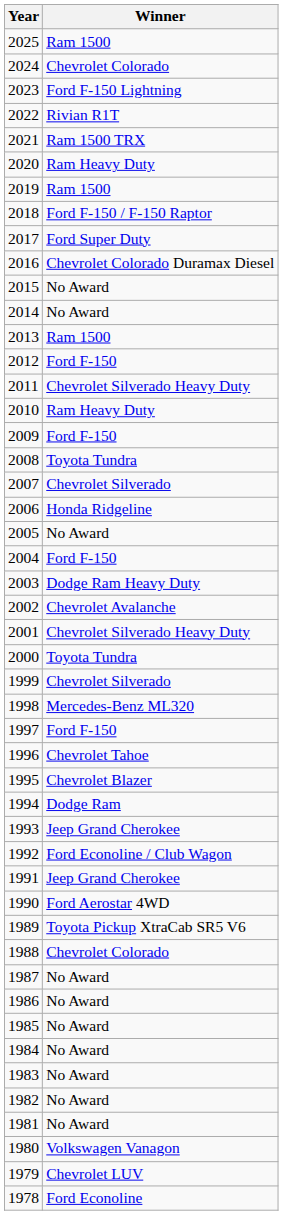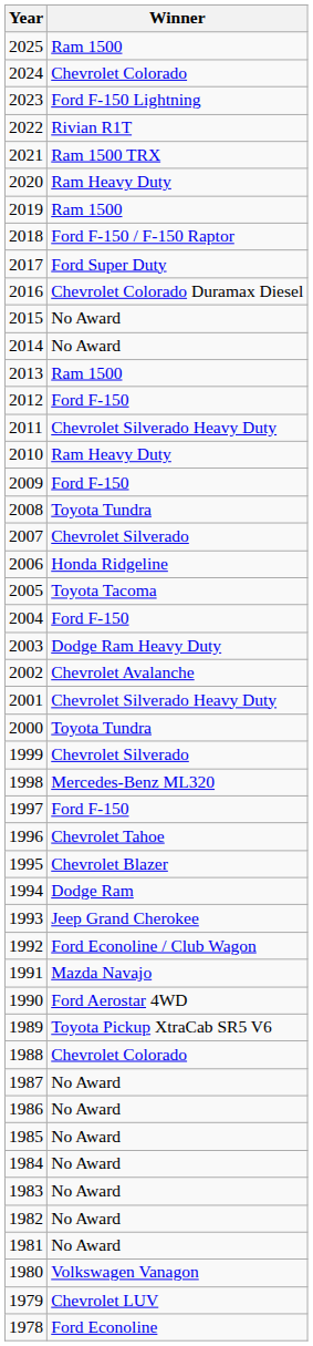2005 | Winner: No Award -> Toyota Tacoma
1991 | Winner: Jeep Grand Cherokee -> Mazda Navajo
